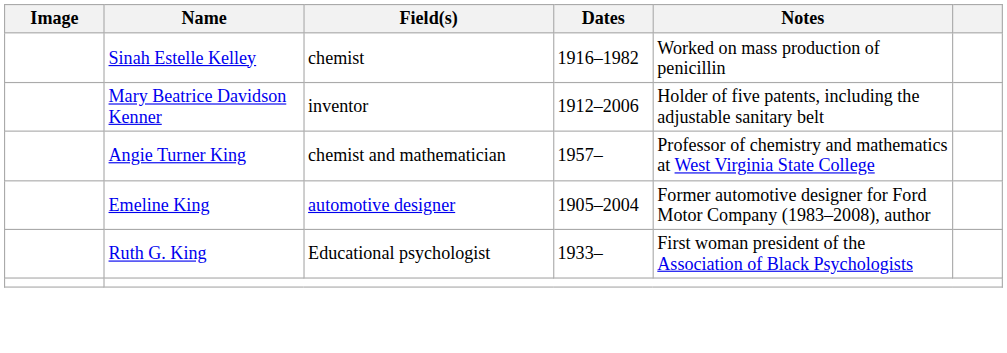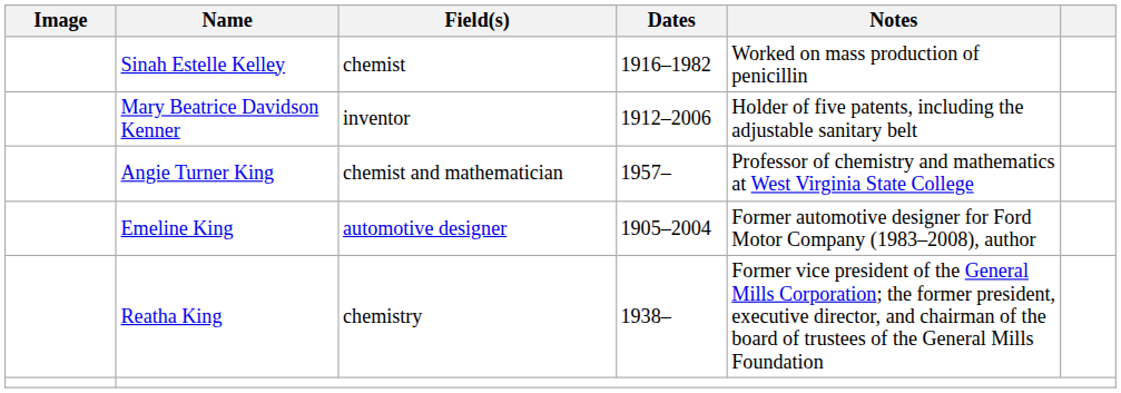+ row: Reatha King | chemistry | 1938– | Former vice president of the General Mills Corporation; the former president, executive director, and chairman of the board of trustees of the General Mills Foundation
- row: Ruth G. King | Educational psychologist | 1933– | First woman president of the Association of Black Psychologists
